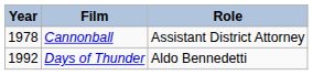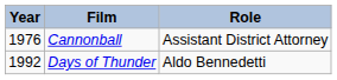Cannonball | Year: 1978 -> 1976
